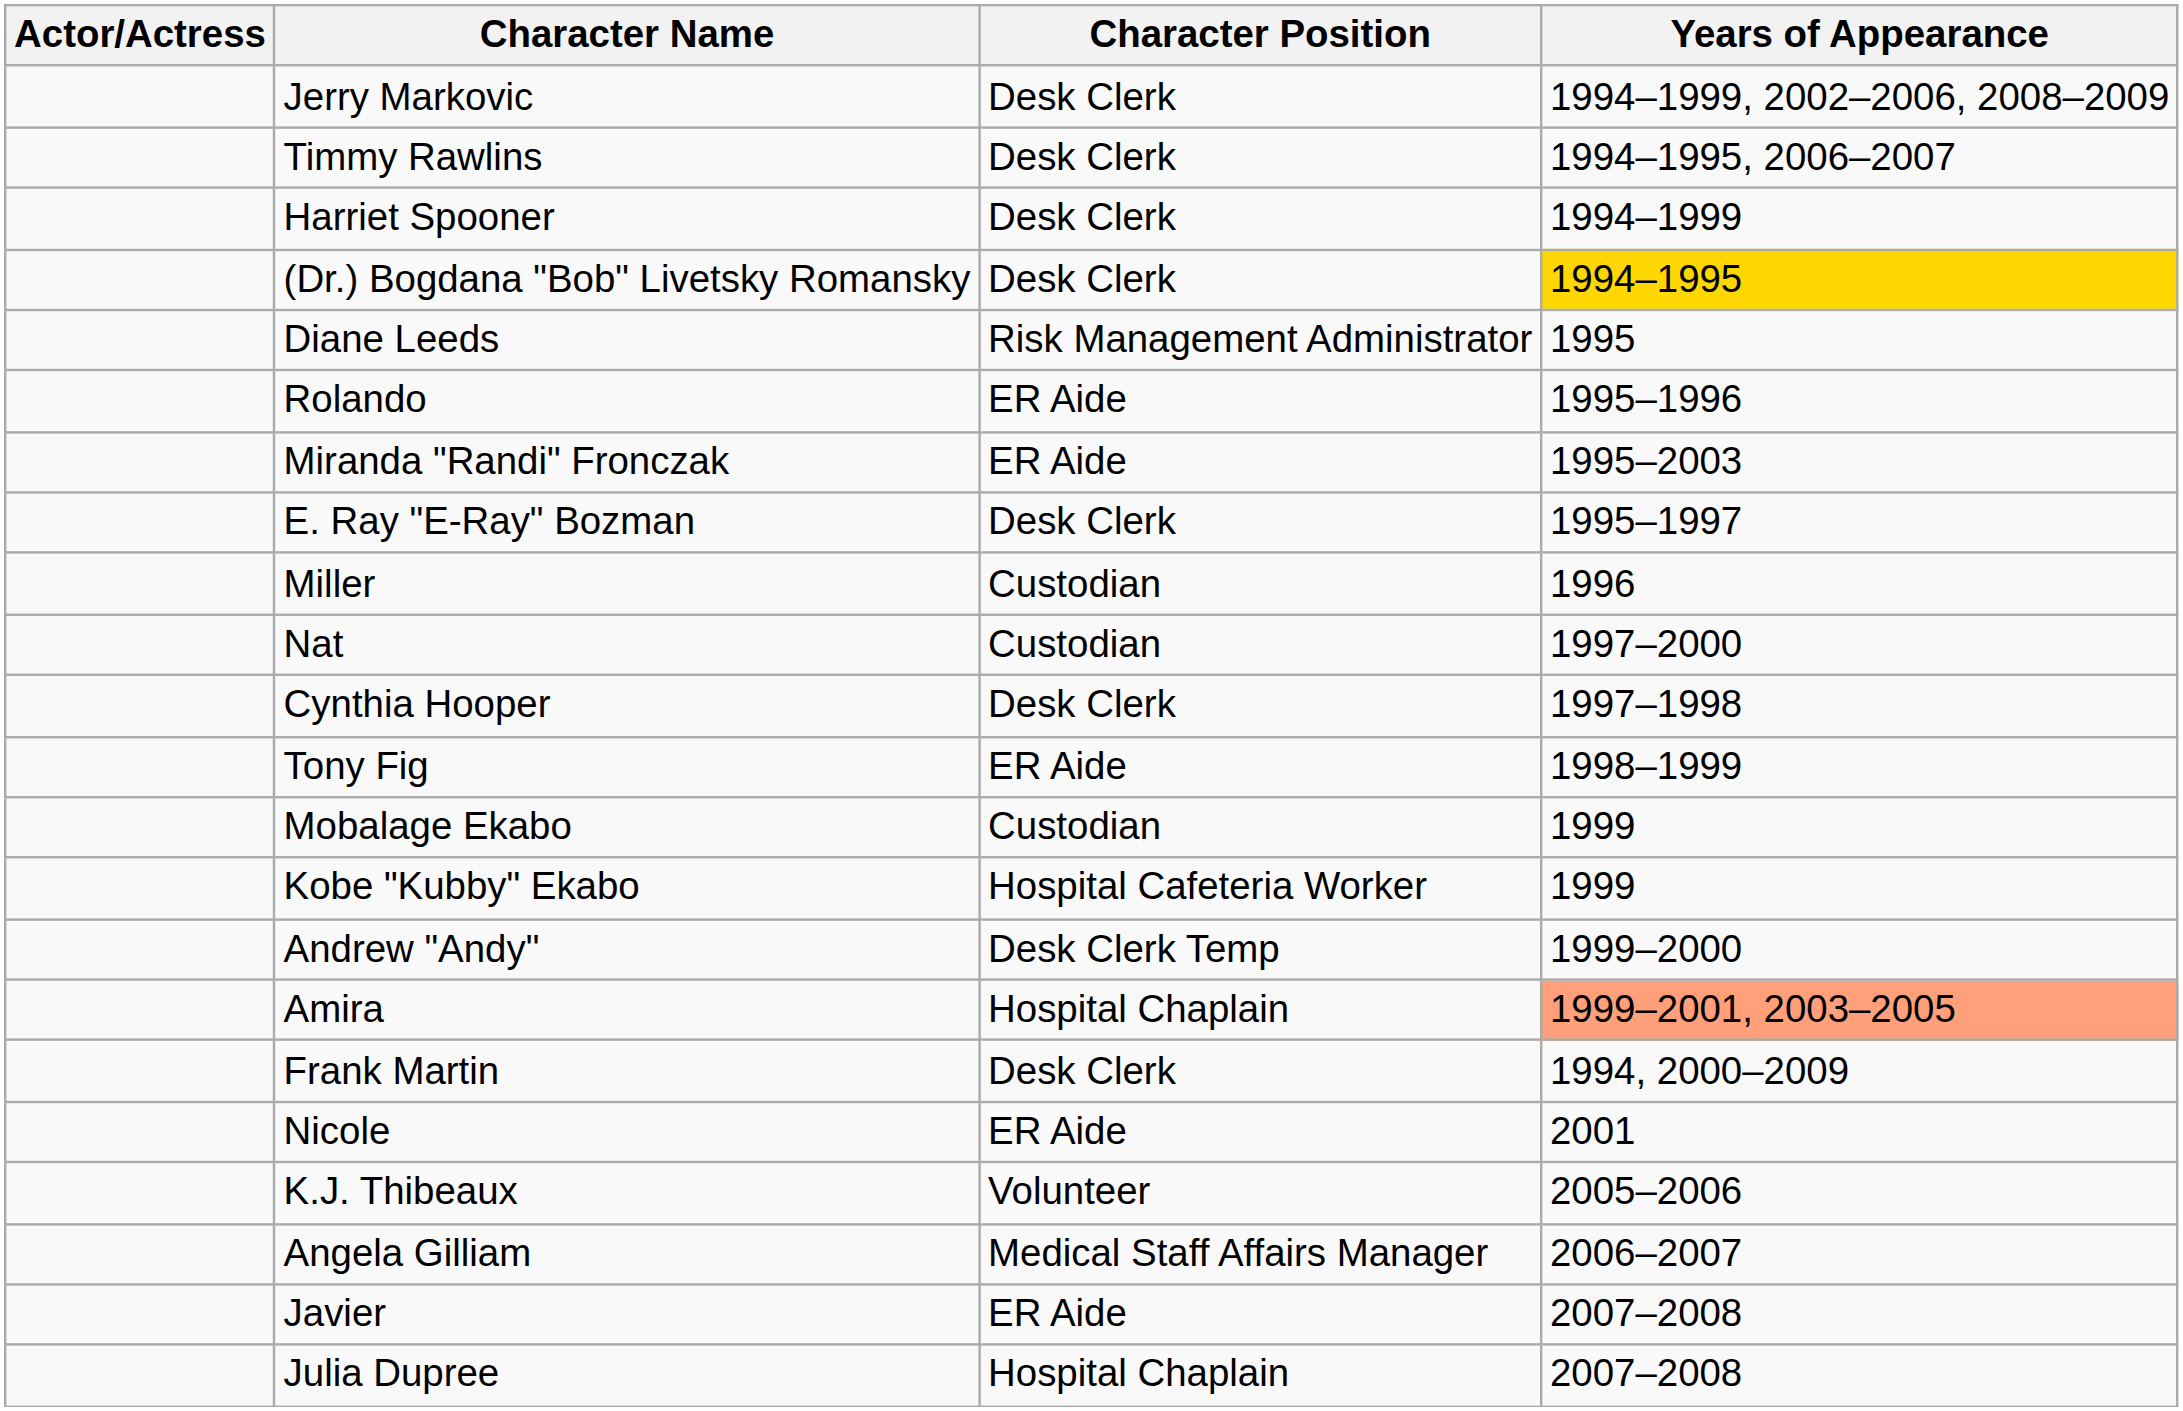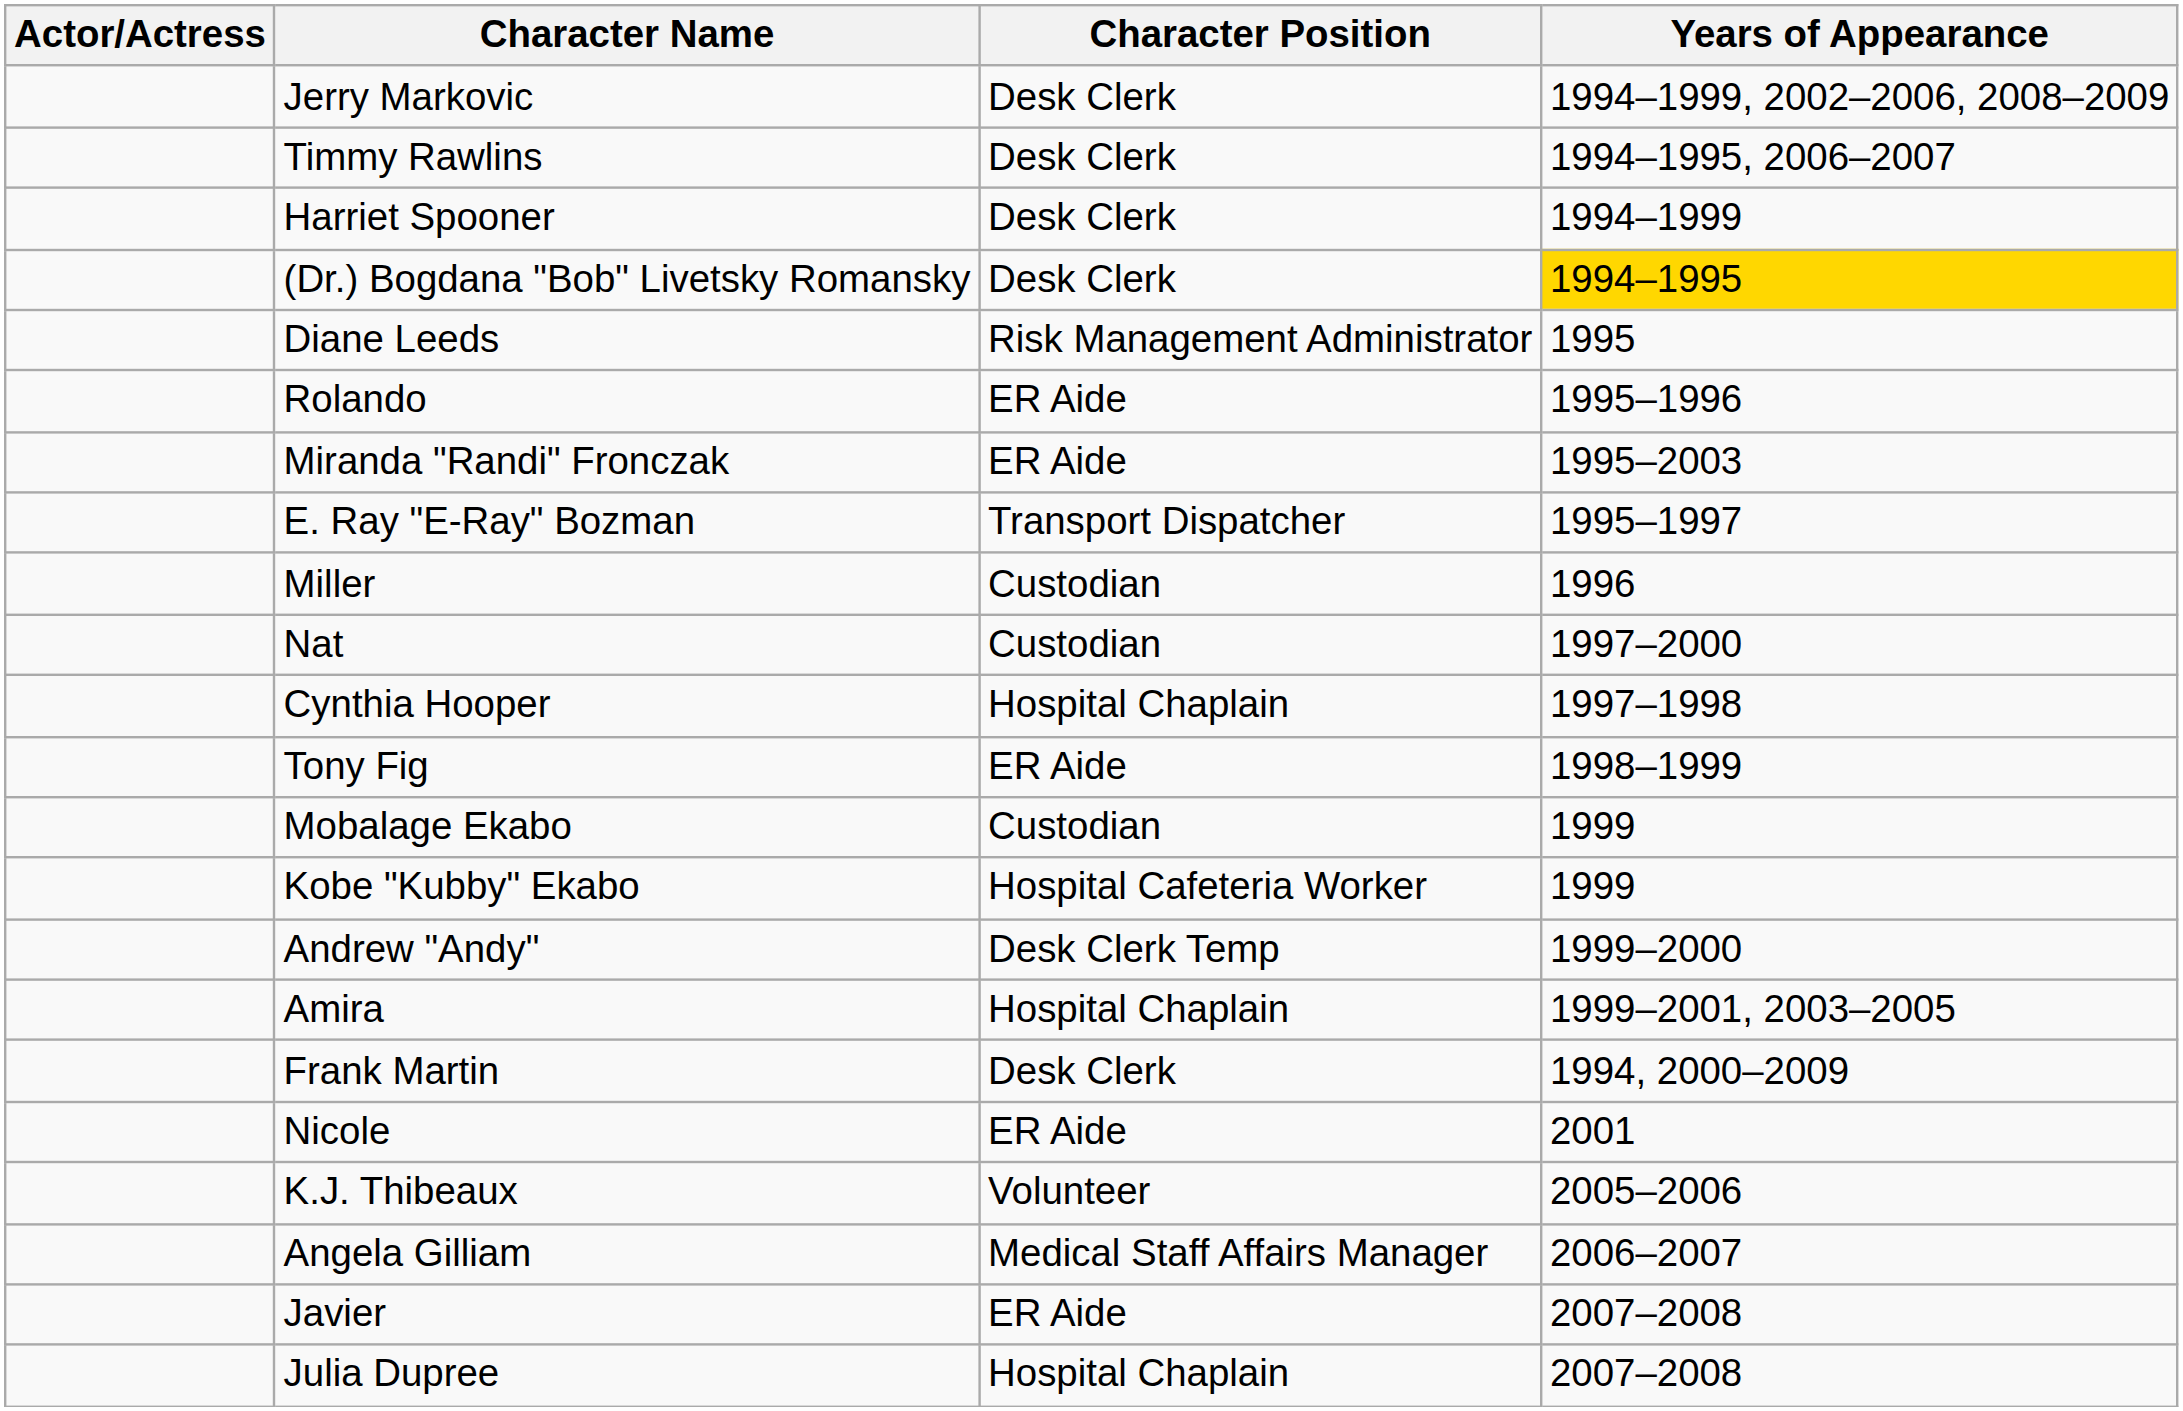E. Ray "E-Ray" Bozman | Character Position: Desk Clerk -> Transport Dispatcher
Cynthia Hooper | Character Position: Desk Clerk -> Hospital Chaplain
Amira | Years of Appearance: lightsalmon background -> no background
